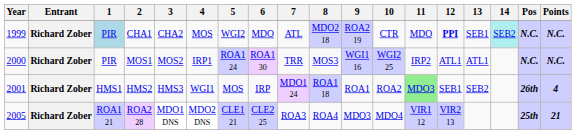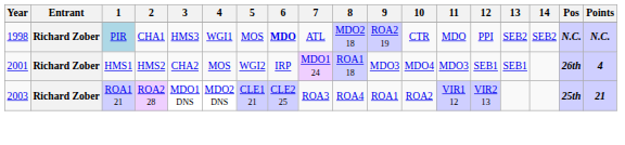CHA1 | Year: 1999 -> 1998
CHA1 | 3: CHA2 -> HMS3
CHA1 | 4: MOS -> WGI1
CHA1 | 5: WGI2 -> MOS
CHA1 | 6: normal -> bold
CHA1 | 12: bold -> normal
CHA1 | 13: SEB1 -> SEB2
CHA1 | 14: paleturquoise background -> no background
- row: 2000 | Richard Zober | PIR | MOS1 | MOS2 | IRP1 | ROA1 24 | ROA1 30 | TRR | MOS3 | WGI1 16 | WGI2 25 | IRP2 | ATL1 | ATL1 | N.C. | N.C.
HMS2 | 3: HMS3 -> CHA2
HMS2 | 4: WGI1 -> MOS
HMS2 | 5: MOS -> WGI2
HMS2 | 9: ROA1 -> MDO3
HMS2 | 10: ROA2 -> MDO4
HMS2 | 11: lightgreen background -> no background
HMS2 | 13: SEB2 -> SEB1
ROA2 28 | Year: 2005 -> 2003
ROA2 28 | 9: MDO3 -> ROA1
ROA2 28 | 10: MDO4 -> ROA2
